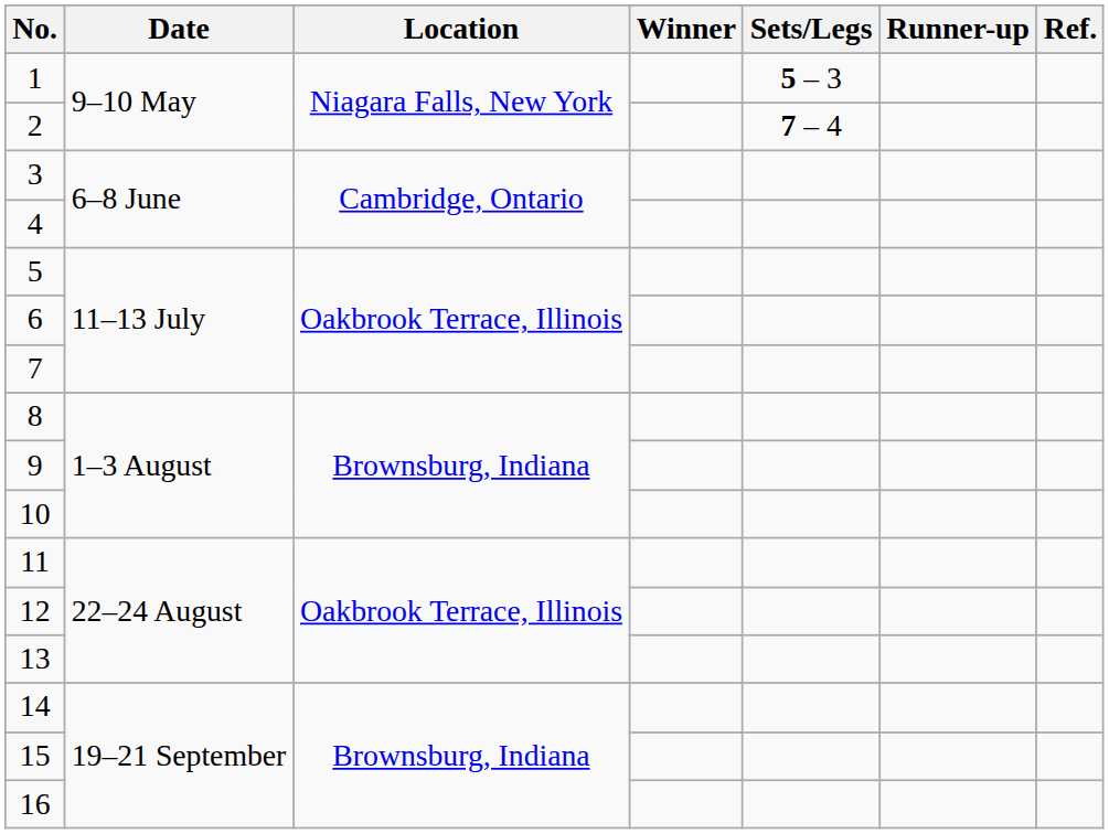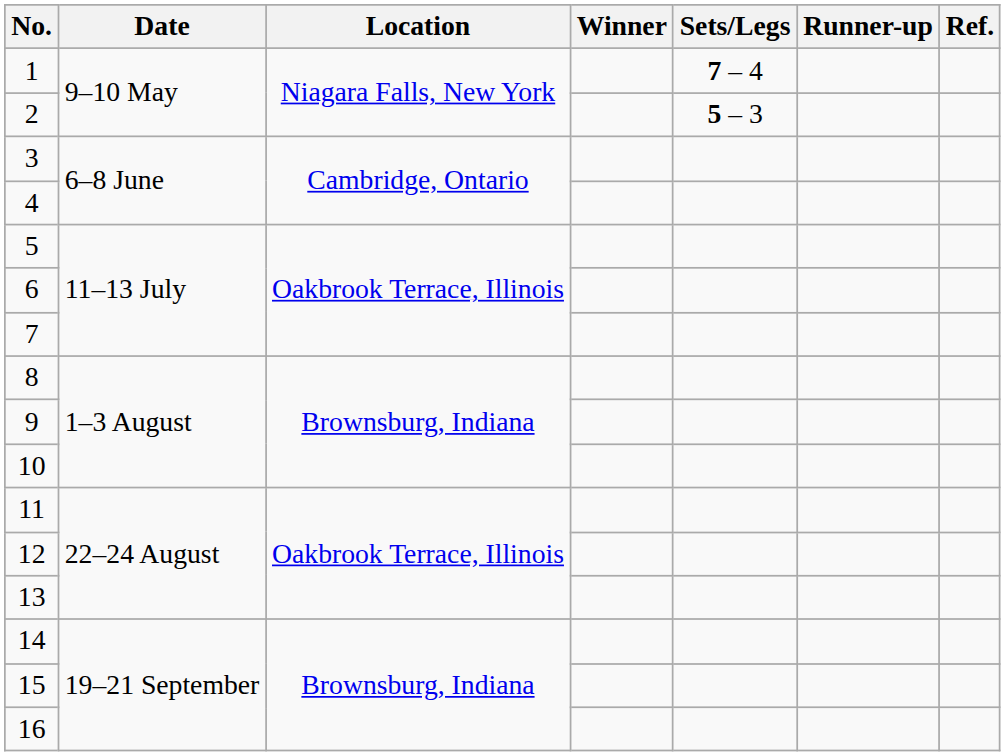1 | Sets/Legs: 5 – 3 -> 7 – 4
2 | Sets/Legs: 7 – 4 -> 5 – 3
